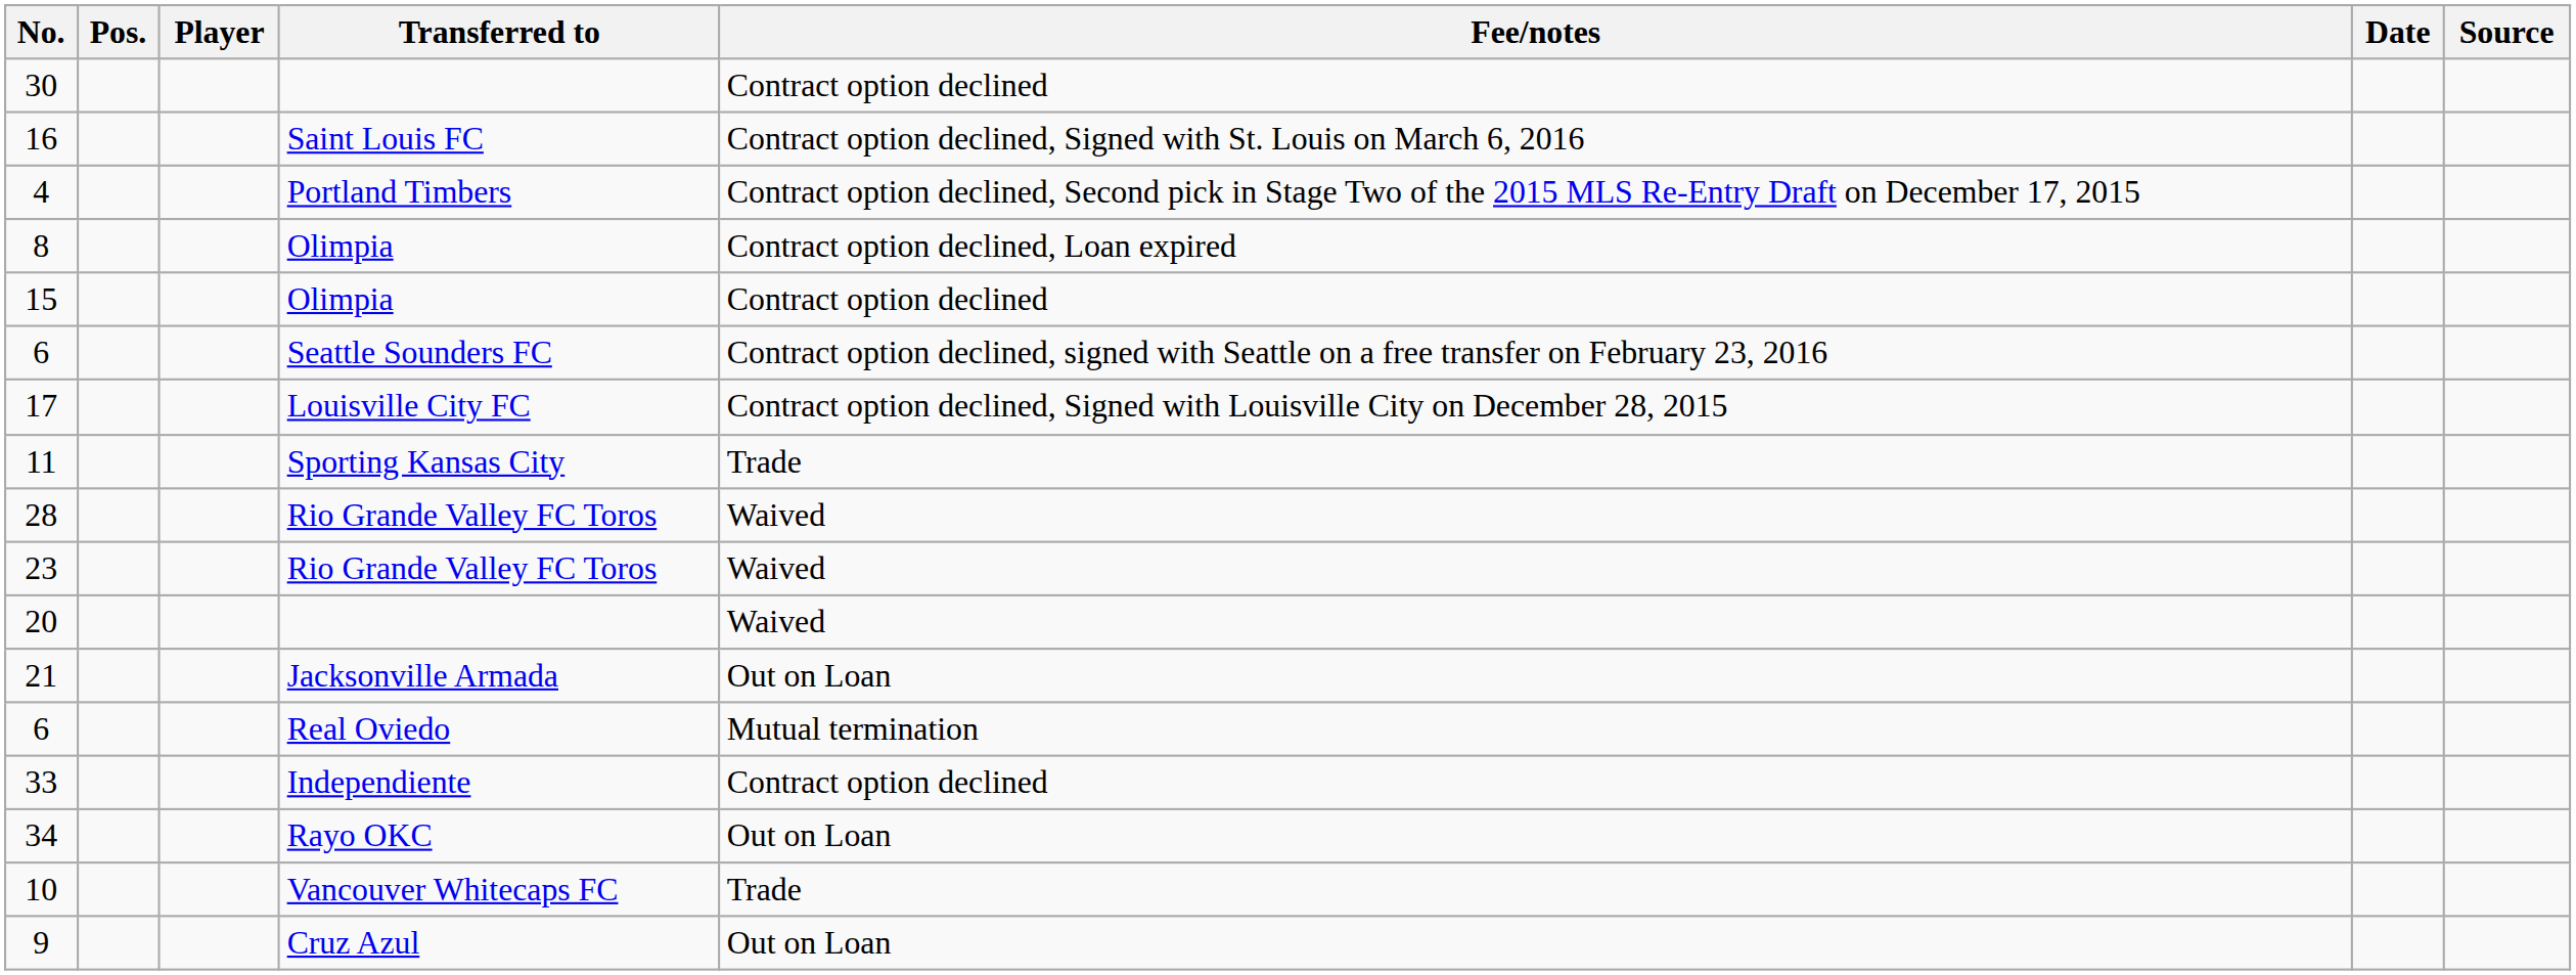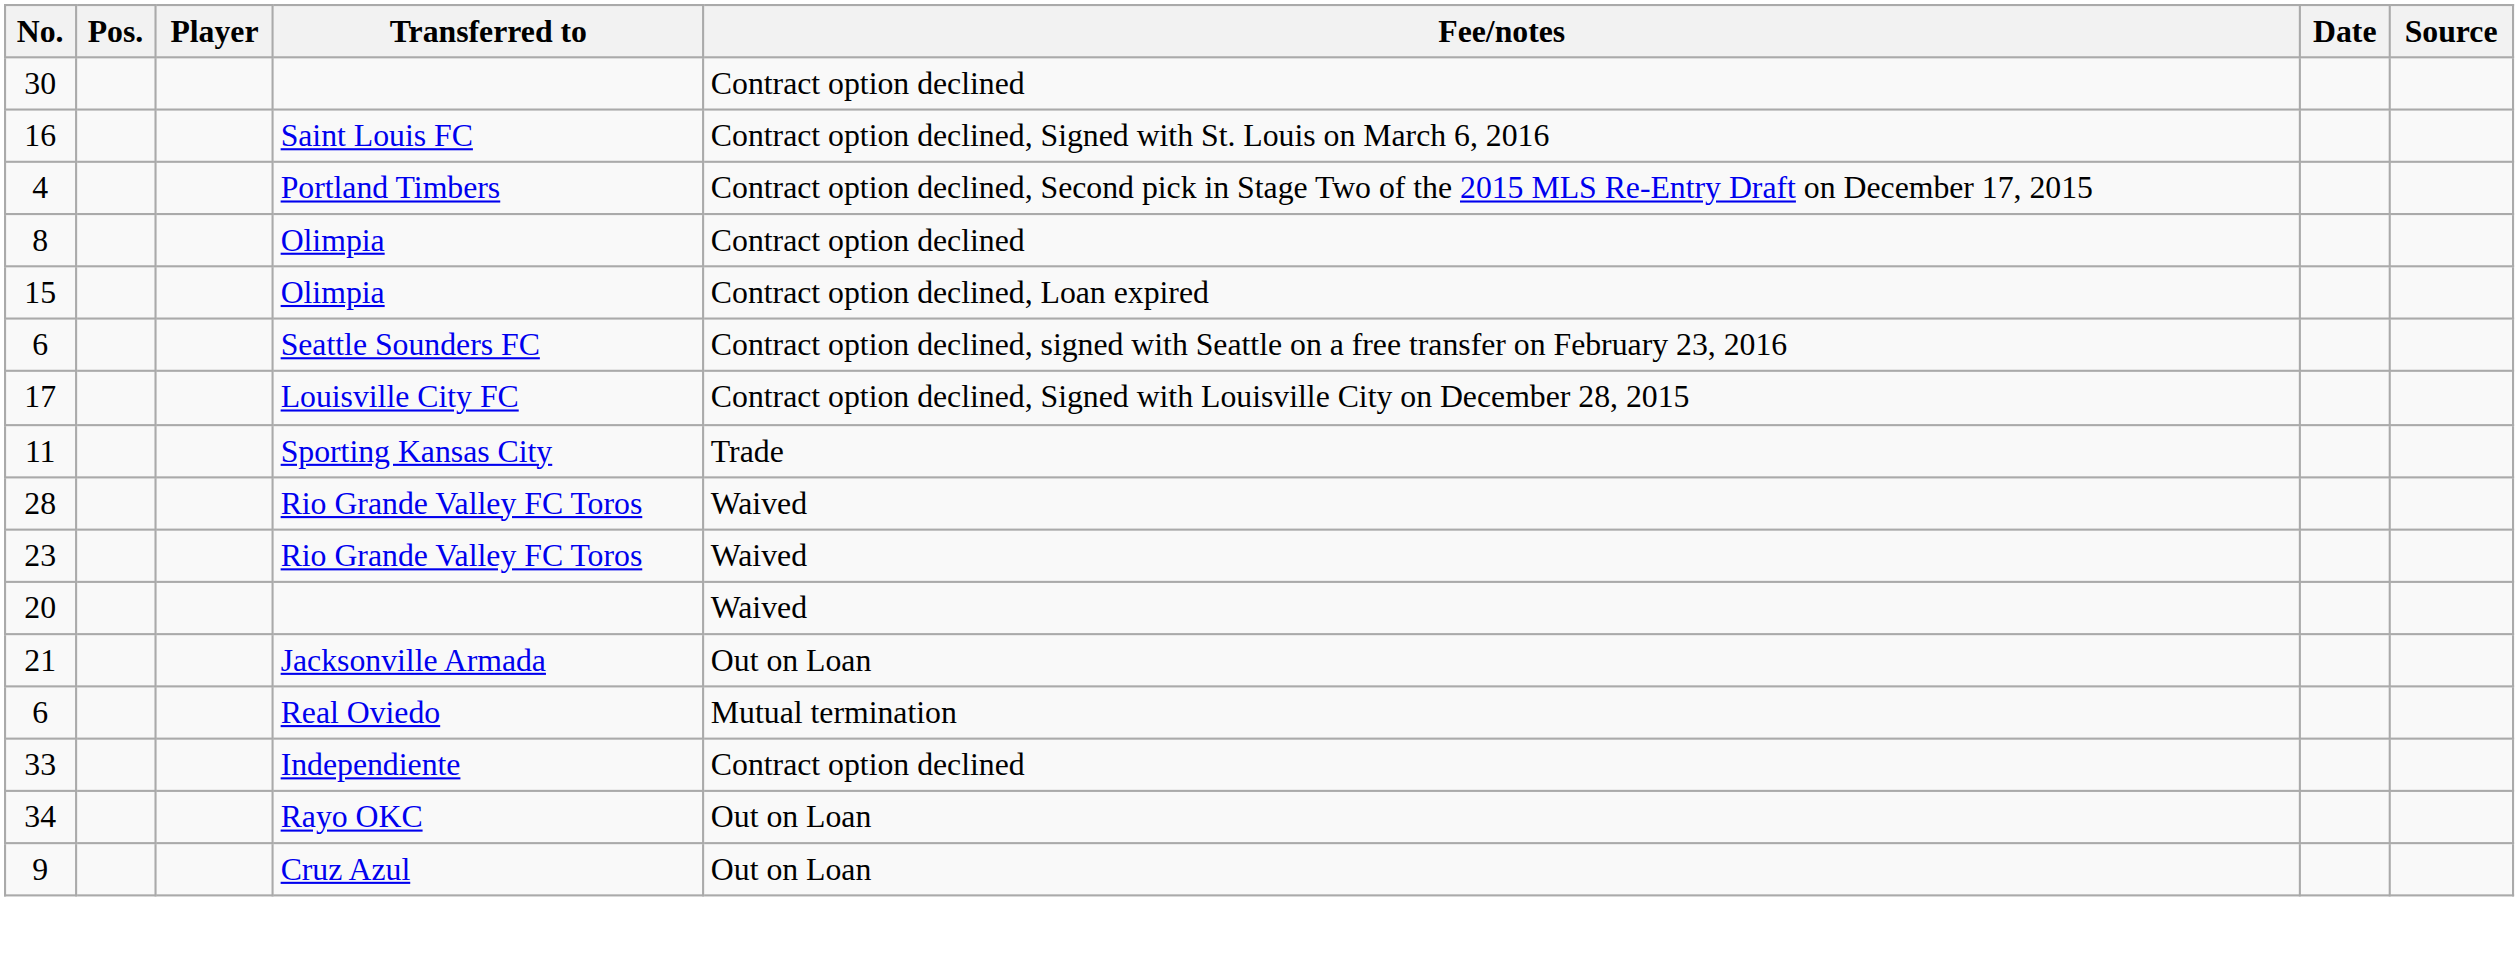8 | Fee/notes: Contract option declined, Loan expired -> Contract option declined
15 | Fee/notes: Contract option declined -> Contract option declined, Loan expired
- row: 10 | Vancouver Whitecaps FC | Trade
